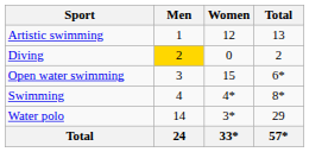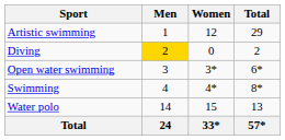Artistic swimming | Total: 13 -> 29
Open water swimming | Women: 15 -> 3*
Water polo | Women: 3* -> 15
Water polo | Total: 29 -> 13
